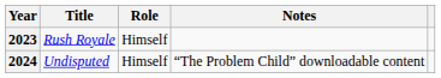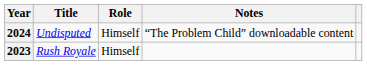rows swapped: 2023 <-> 2024
